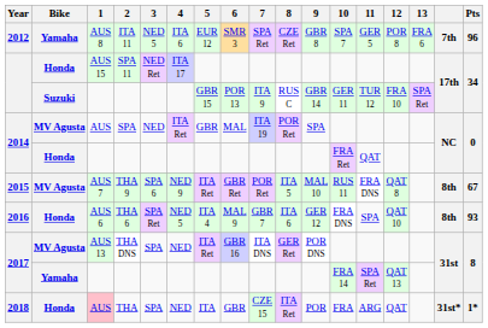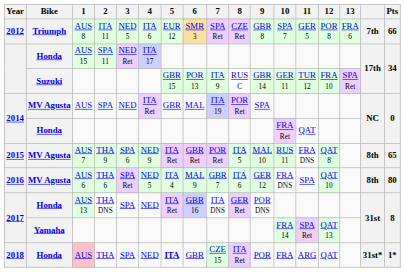ITA 11 | Bike: Yamaha -> Triumph
ITA 11 | Pts: 96 -> 66
THA 9 | Pts: 67 -> 65
THA 6 | Bike: Honda -> MV Agusta
THA 6 | Pts: 93 -> 80
THA DNS | Bike: MV Agusta -> Honda
THA | 5: normal -> bold
